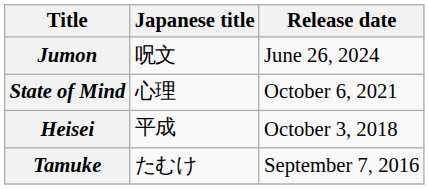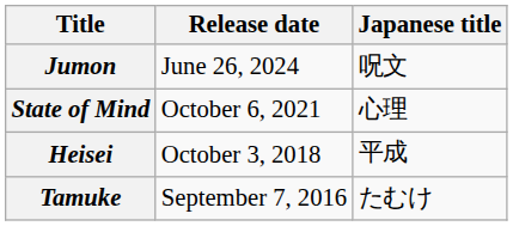columns swapped: Japanese title <-> Release date
